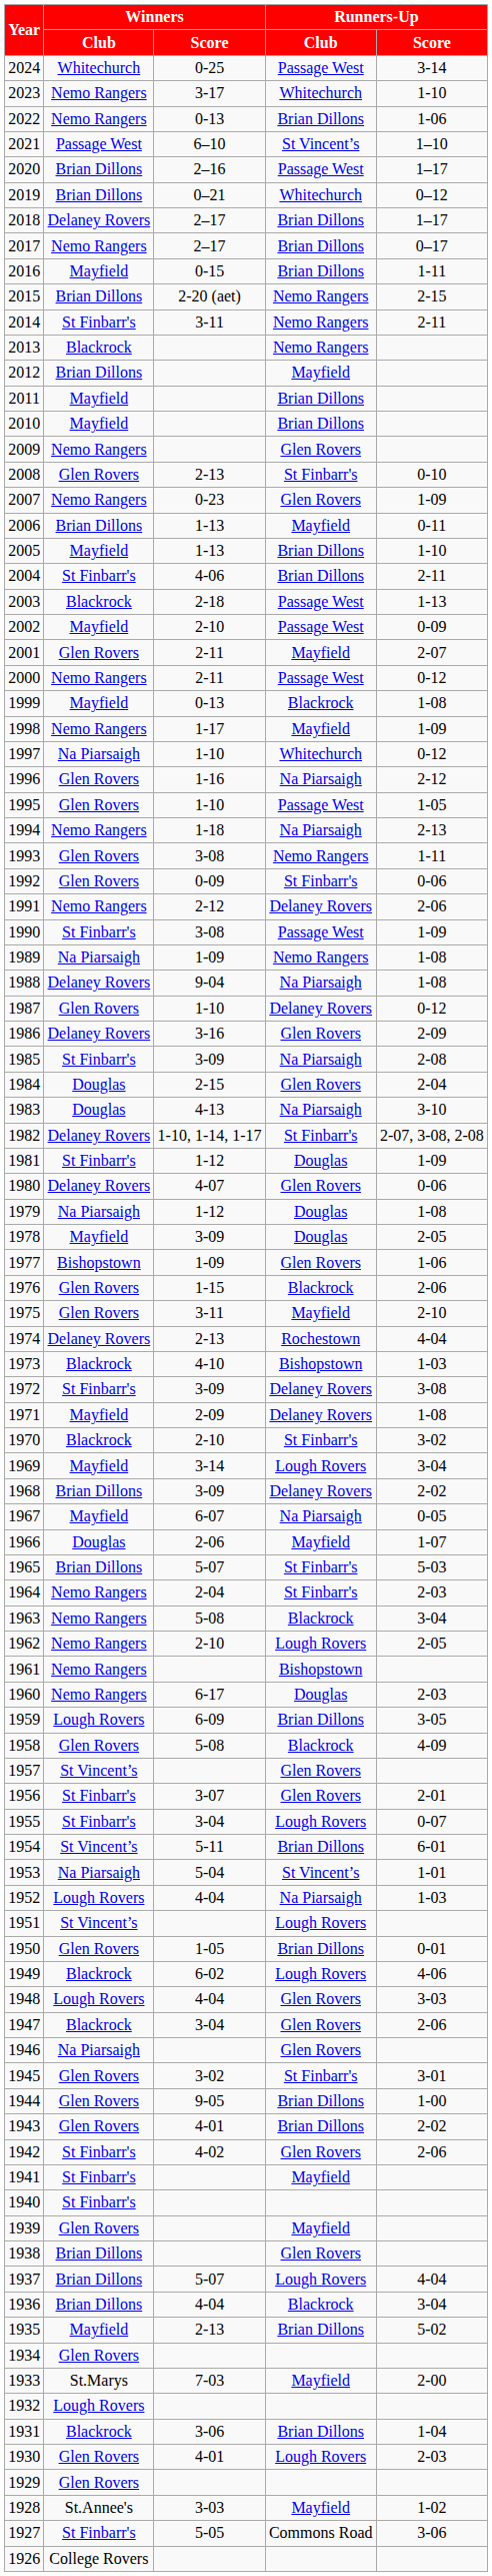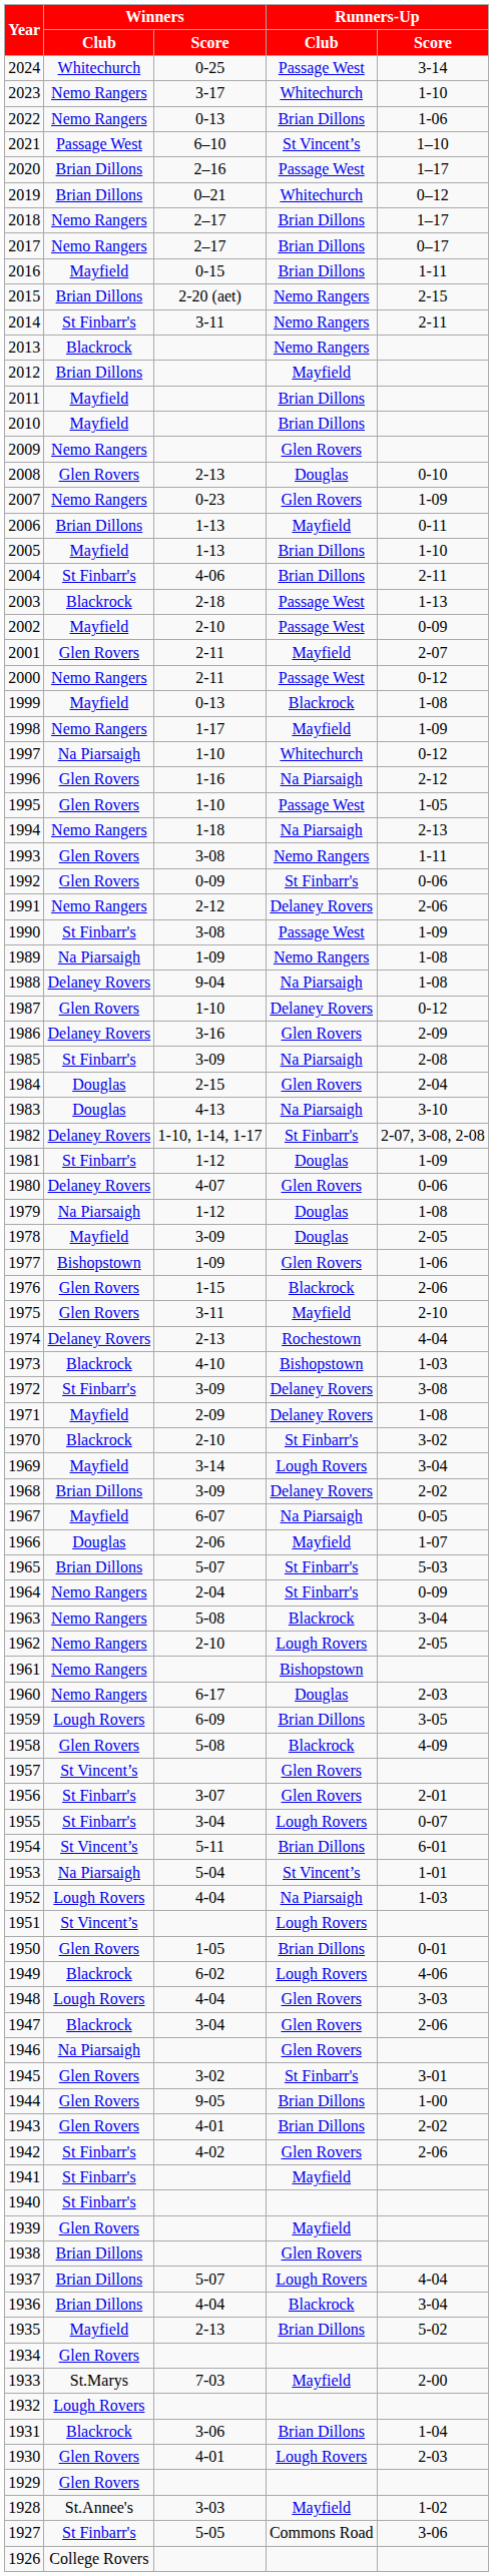2018 | Winners / Club: Delaney Rovers -> Nemo Rangers
2008 | Runners-Up / Club: St Finbarr's -> Douglas
1964 | Runners-Up / Score: 2-03 -> 0-09
